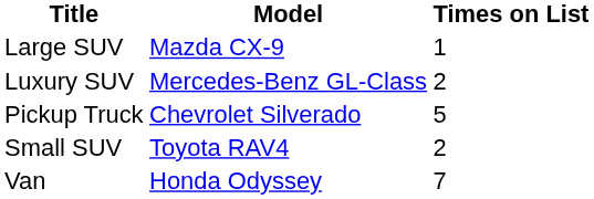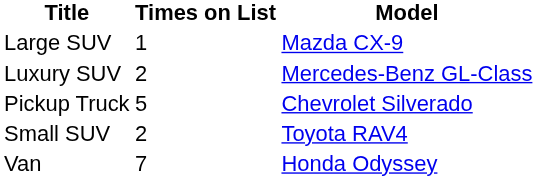columns swapped: Model <-> Times on List
